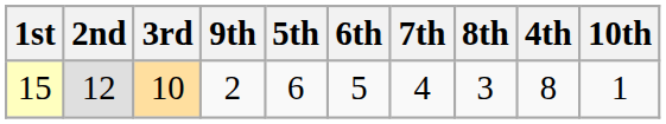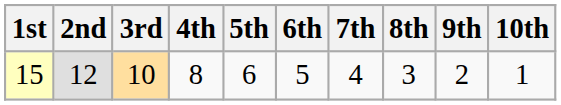columns swapped: 4th <-> 9th
